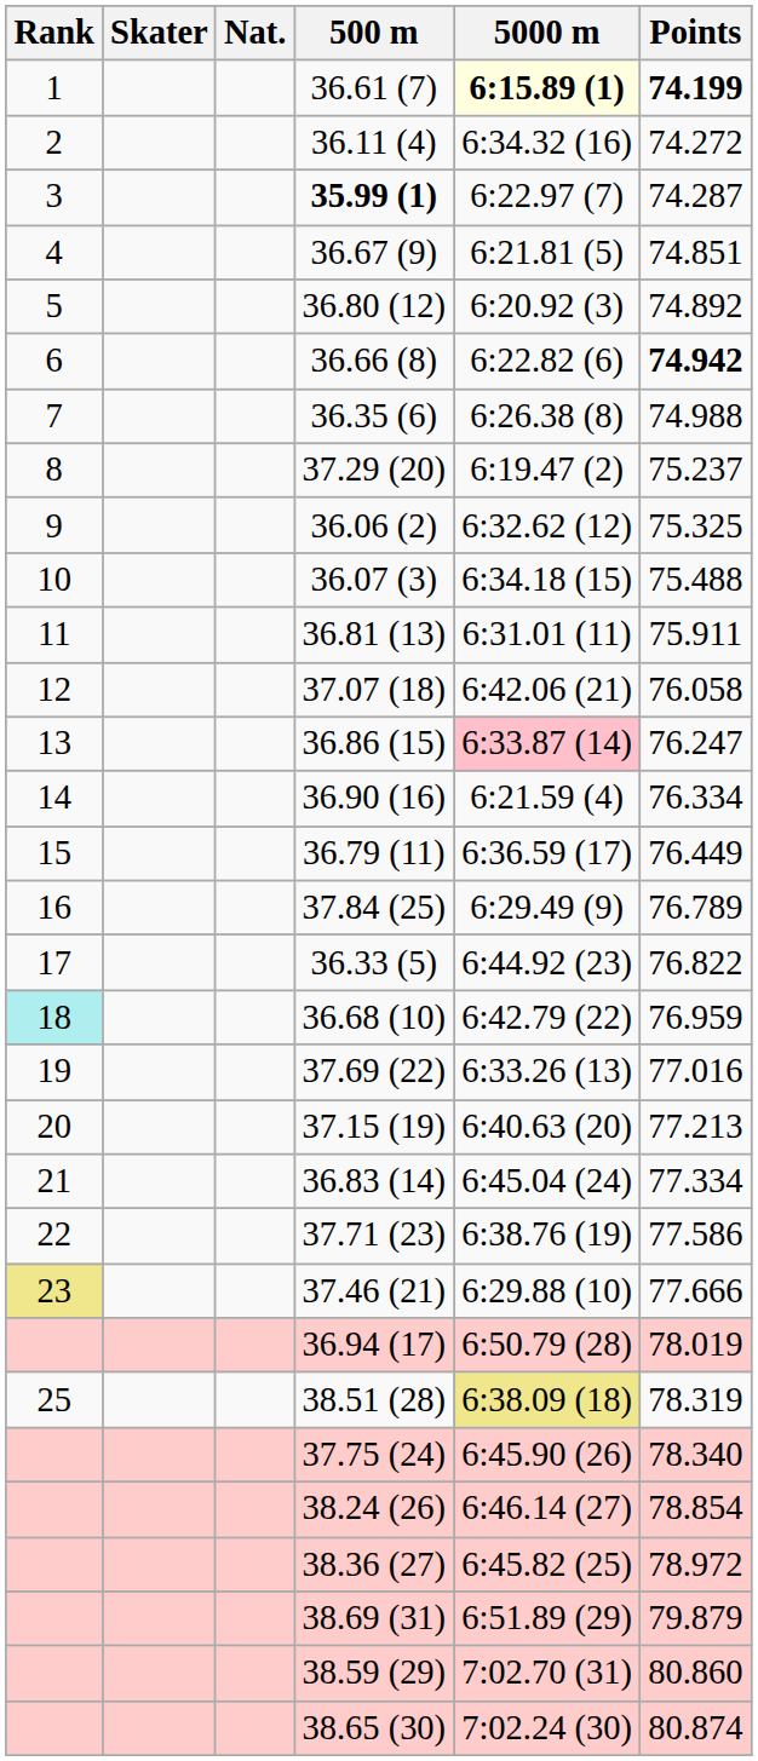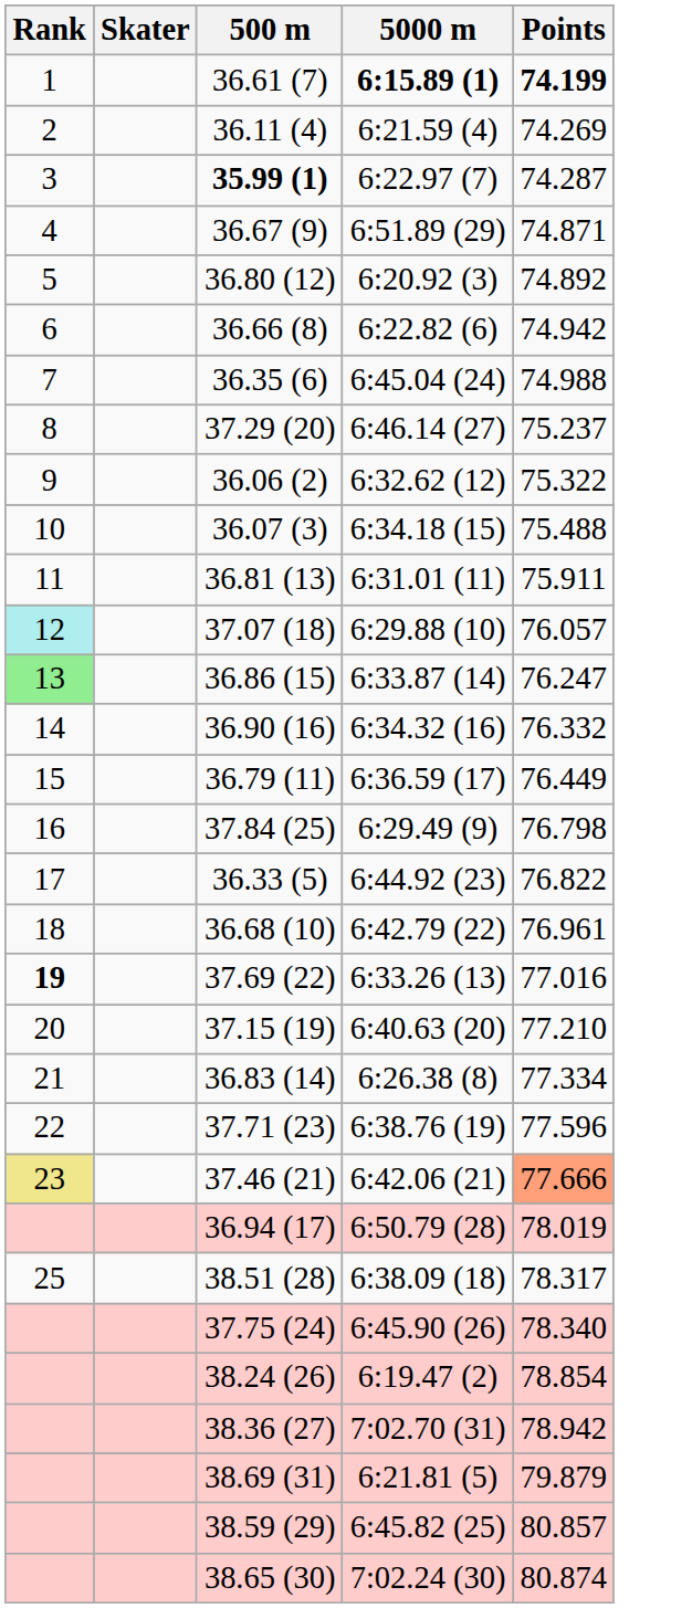- column: Nat.
36.61 (7) | 5000 m: lightyellow background -> no background
36.11 (4) | 5000 m: 6:34.32 (16) -> 6:21.59 (4)
36.11 (4) | Points: 74.272 -> 74.269
36.67 (9) | 5000 m: 6:21.81 (5) -> 6:51.89 (29)
36.67 (9) | Points: 74.851 -> 74.871
36.66 (8) | Points: bold -> normal
36.35 (6) | 5000 m: 6:26.38 (8) -> 6:45.04 (24)
37.29 (20) | 5000 m: 6:19.47 (2) -> 6:46.14 (27)
36.06 (2) | Points: 75.325 -> 75.322
37.07 (18) | Rank: no background -> paleturquoise background
37.07 (18) | 5000 m: 6:42.06 (21) -> 6:29.88 (10)
37.07 (18) | Points: 76.058 -> 76.057
36.86 (15) | Rank: no background -> lightgreen background
36.86 (15) | 5000 m: pink background -> no background
36.90 (16) | 5000 m: 6:21.59 (4) -> 6:34.32 (16)
36.90 (16) | Points: 76.334 -> 76.332
37.84 (25) | Points: 76.789 -> 76.798
36.68 (10) | Rank: paleturquoise background -> no background
36.68 (10) | Points: 76.959 -> 76.961
37.69 (22) | Rank: normal -> bold
37.15 (19) | Points: 77.213 -> 77.210
36.83 (14) | 5000 m: 6:45.04 (24) -> 6:26.38 (8)
37.71 (23) | Points: 77.586 -> 77.596
37.46 (21) | 5000 m: 6:29.88 (10) -> 6:42.06 (21)
37.46 (21) | Points: no background -> lightsalmon background
38.51 (28) | 5000 m: khaki background -> no background
38.51 (28) | Points: 78.319 -> 78.317
38.24 (26) | 5000 m: 6:46.14 (27) -> 6:19.47 (2)
38.36 (27) | 5000 m: 6:45.82 (25) -> 7:02.70 (31)
38.36 (27) | Points: 78.972 -> 78.942
38.69 (31) | 5000 m: 6:51.89 (29) -> 6:21.81 (5)
38.59 (29) | 5000 m: 7:02.70 (31) -> 6:45.82 (25)
38.59 (29) | Points: 80.860 -> 80.857
